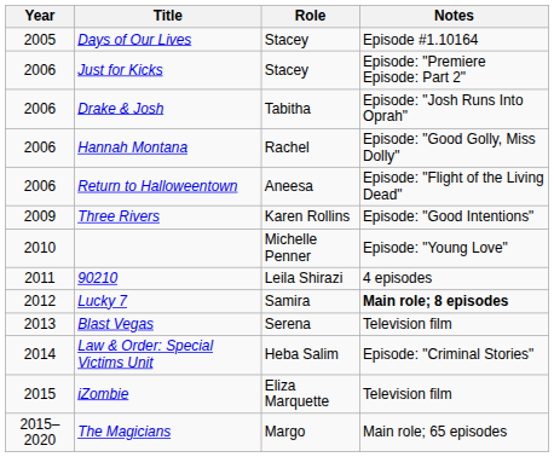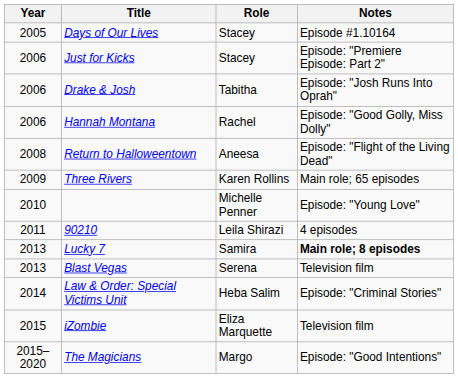Return to Halloweentown | Year: 2006 -> 2008
Three Rivers | Notes: Episode: "Good Intentions" -> Main role; 65 episodes
Lucky 7 | Year: 2012 -> 2013
The Magicians | Notes: Main role; 65 episodes -> Episode: "Good Intentions"
